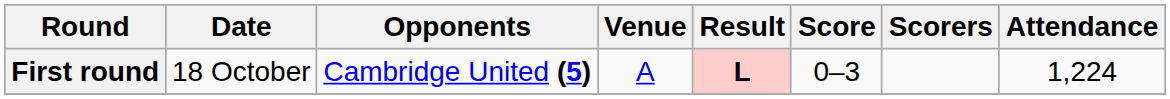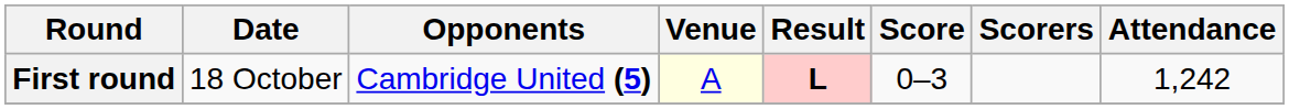First round | Venue: no background -> lightyellow background
First round | Attendance: 1,224 -> 1,242
